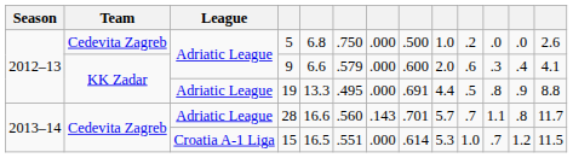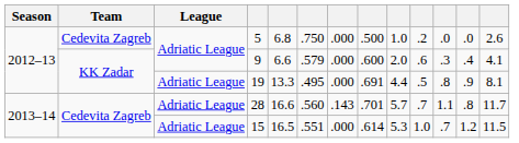19 | column 13: 8.8 -> 8.1
15 | League: Croatia A-1 Liga -> Adriatic League
